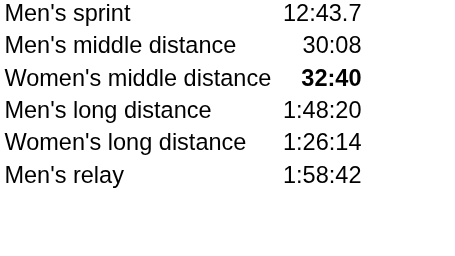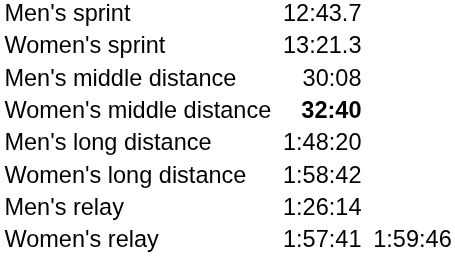+ row: Women's sprint | 13:21.3
Women's long distance | column 3: 1:26:14 -> 1:58:42
Men's relay | column 3: 1:58:42 -> 1:26:14
+ row: Women's relay | 1:57:41 | 1:59:46
